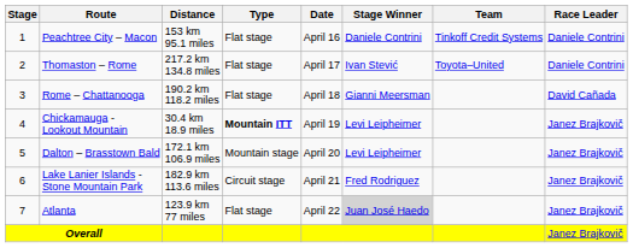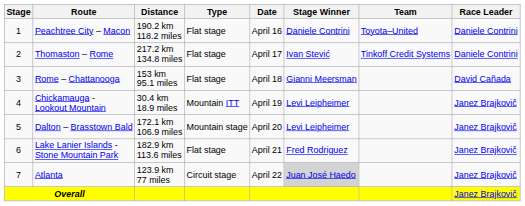Peachtree City – Macon | Distance: 153 km 95.1 miles -> 190.2 km 118.2 miles
Peachtree City – Macon | Team: Tinkoff Credit Systems -> Toyota–United
Thomaston – Rome | Team: Toyota–United -> Tinkoff Credit Systems
Rome – Chattanooga | Distance: 190.2 km 118.2 miles -> 153 km 95.1 miles
Chickamauga - Lookout Mountain | Type: bold -> normal
Lake Lanier Islands - Stone Mountain Park | Type: Circuit stage -> Flat stage
Atlanta | Type: Flat stage -> Circuit stage
